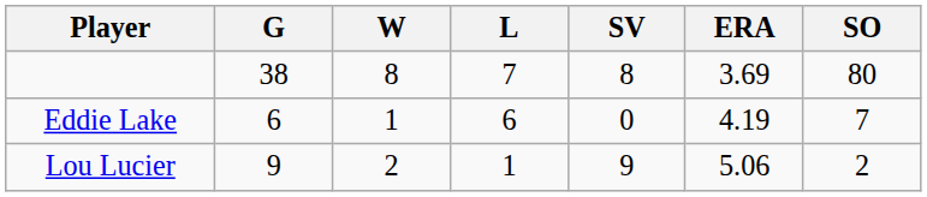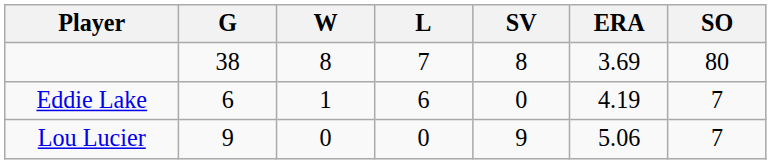Lou Lucier | W: 2 -> 0
Lou Lucier | L: 1 -> 0
Lou Lucier | SO: 2 -> 7
